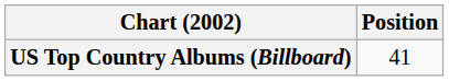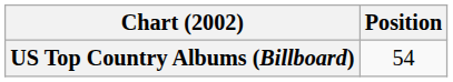US Top Country Albums (Billboard) | Position: 41 -> 54
